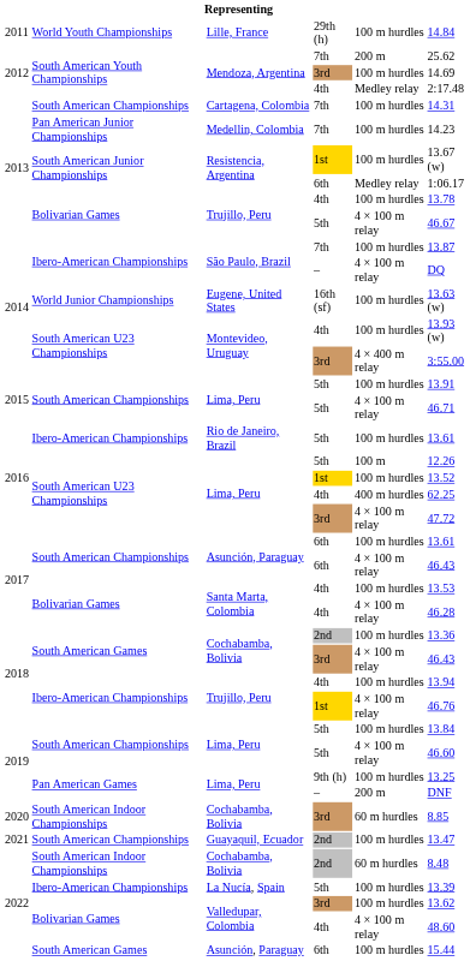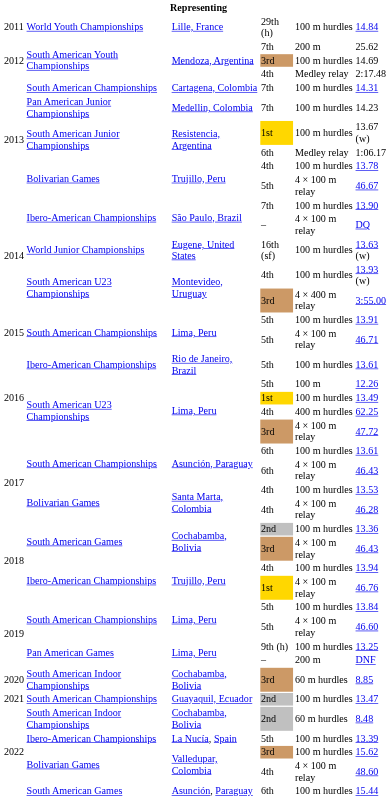São Paulo, Brazil / 7th | column 6: 13.87 -> 13.90
Lima, Peru / 1st | column 6: 13.52 -> 13.49
Valledupar, Colombia / 3rd | column 6: 13.62 -> 15.62
